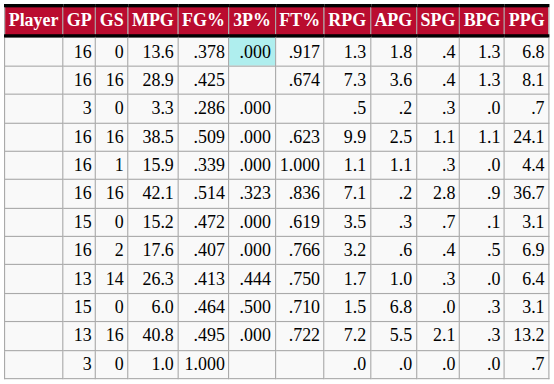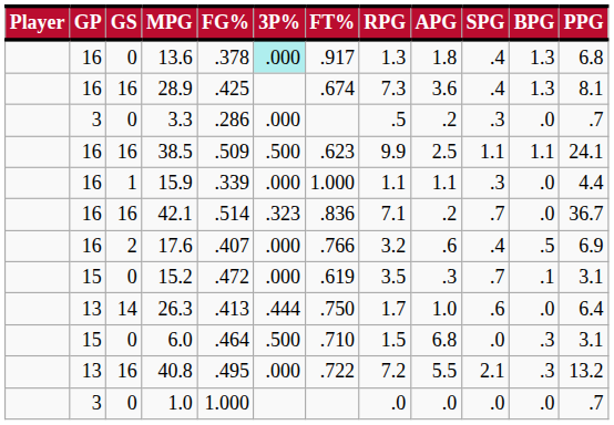38.5 | 3P%: .000 -> .500
42.1 | SPG: 2.8 -> .7
42.1 | BPG: .9 -> .0
rows swapped: 17.6 <-> 15.2
26.3 | SPG: .3 -> .6
